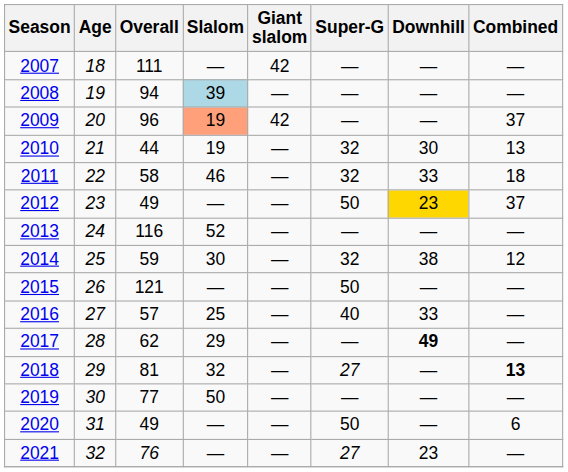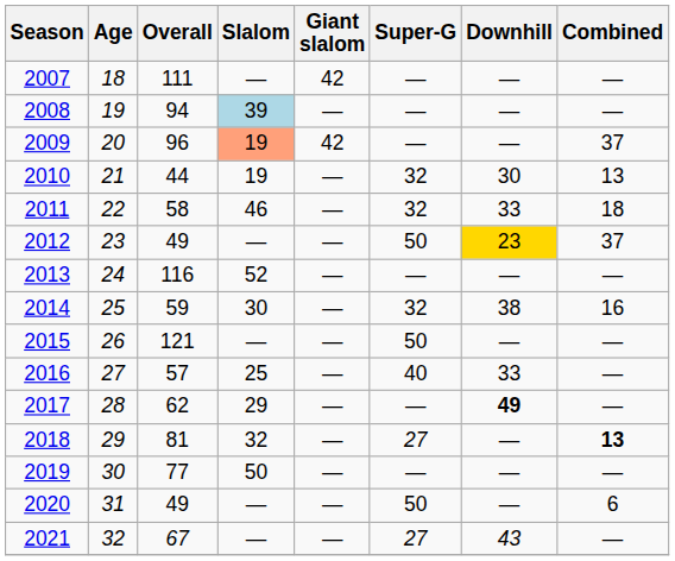2014 | Combined: 12 -> 16
2021 | Overall: 76 -> 67
2021 | Downhill: 23 -> 43
